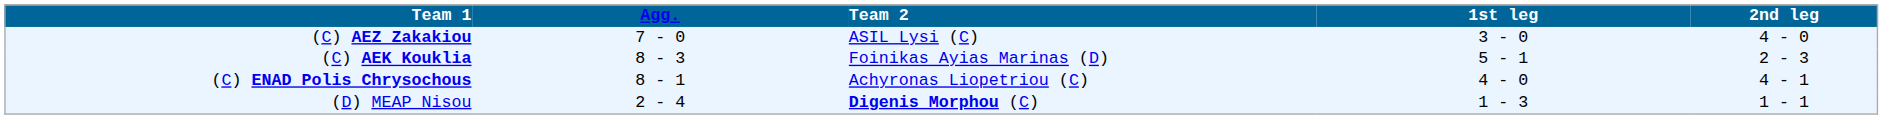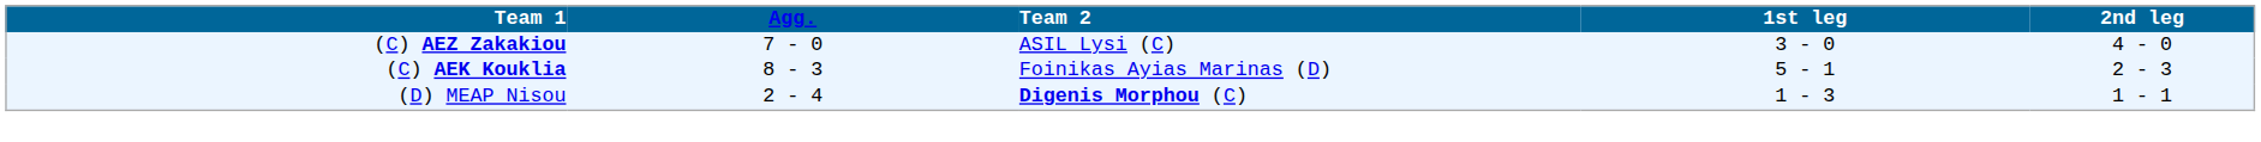- row: (C) ENAD Polis Chrysochous | 8 - 1 | Achyronas Liopetriou (C) | 4 - 0 | 4 - 1
